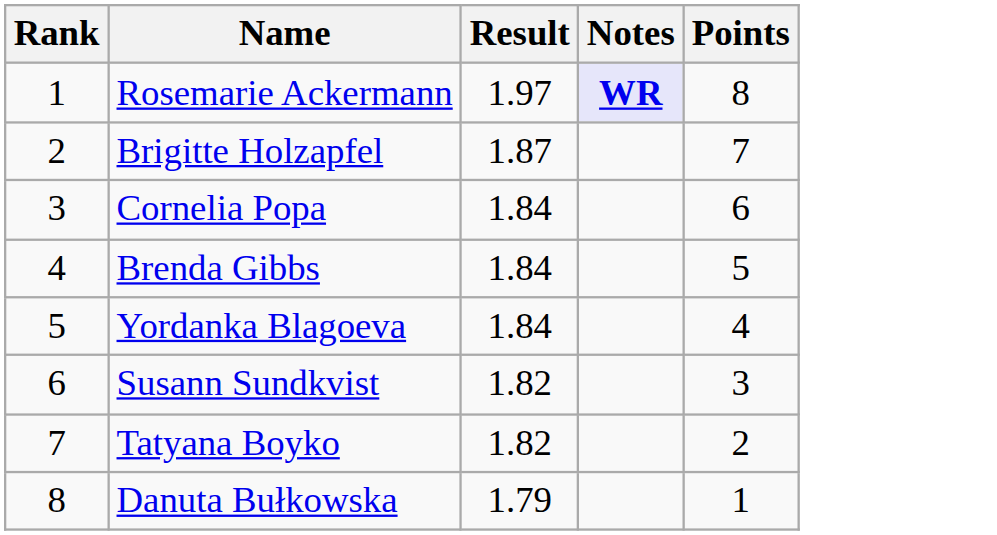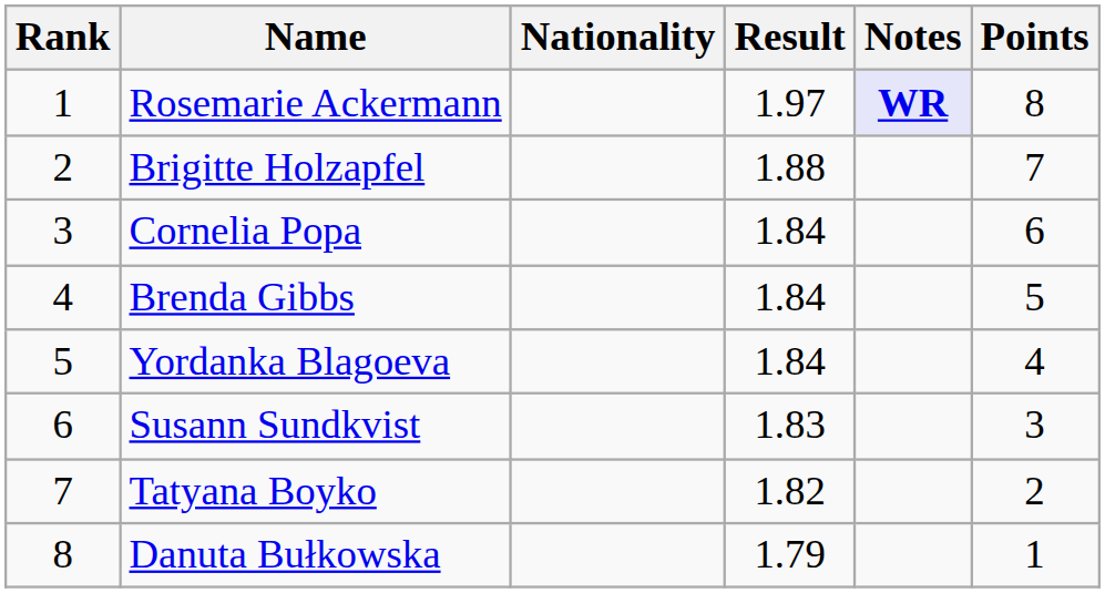+ column: Nationality
Brigitte Holzapfel | Result: 1.87 -> 1.88
Susann Sundkvist | Result: 1.82 -> 1.83
